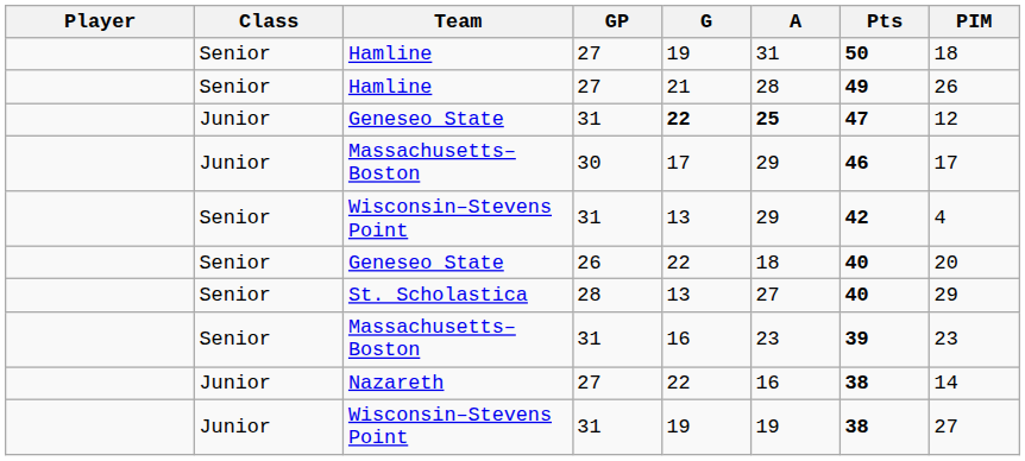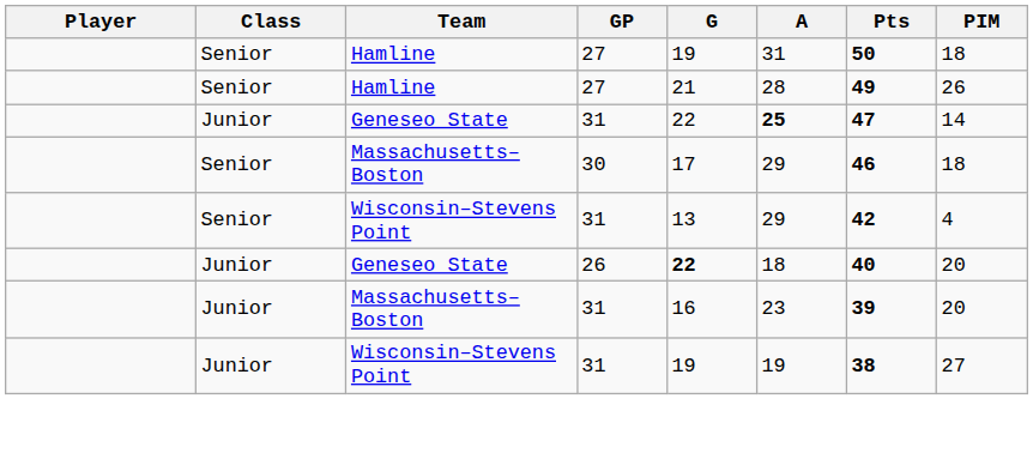Geneseo State / 31 | G: bold -> normal
Geneseo State / 31 | PIM: 12 -> 14
Massachusetts–Boston / 30 | Class: Junior -> Senior
Massachusetts–Boston / 30 | PIM: 17 -> 18
Geneseo State / 26 | Class: Senior -> Junior
Geneseo State / 26 | G: normal -> bold
- row: Senior | St. Scholastica | 28 | 13 | 27 | 40 | 29
Massachusetts–Boston / 31 | Class: Senior -> Junior
Massachusetts–Boston / 31 | PIM: 23 -> 20
- row: Junior | Nazareth | 27 | 22 | 16 | 38 | 14
